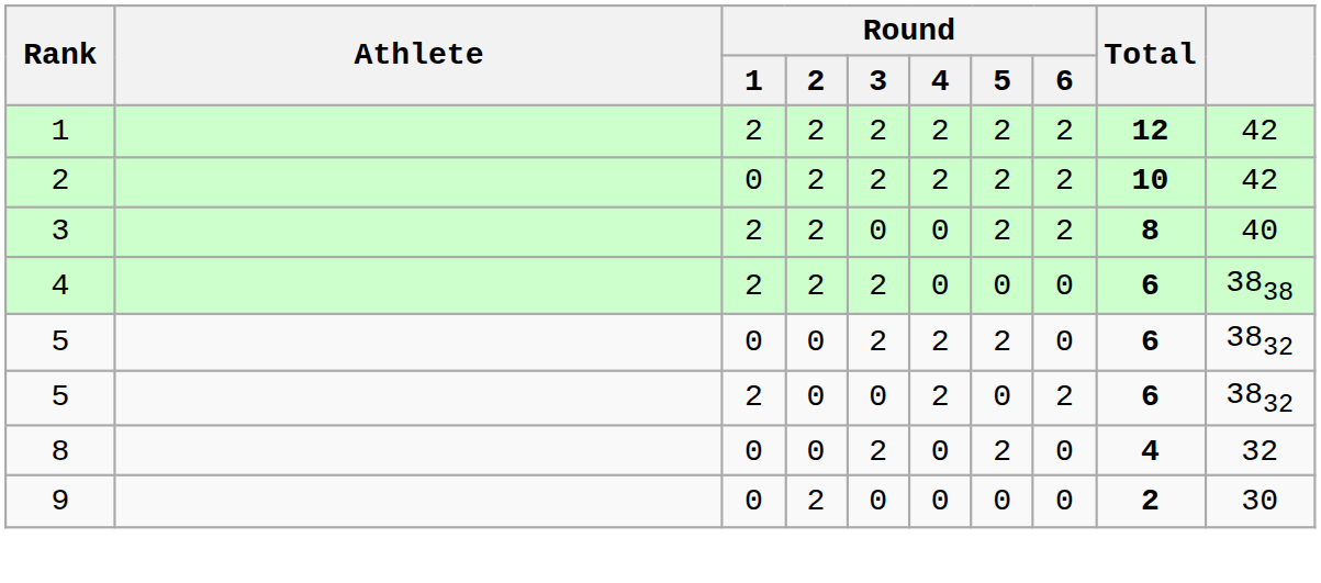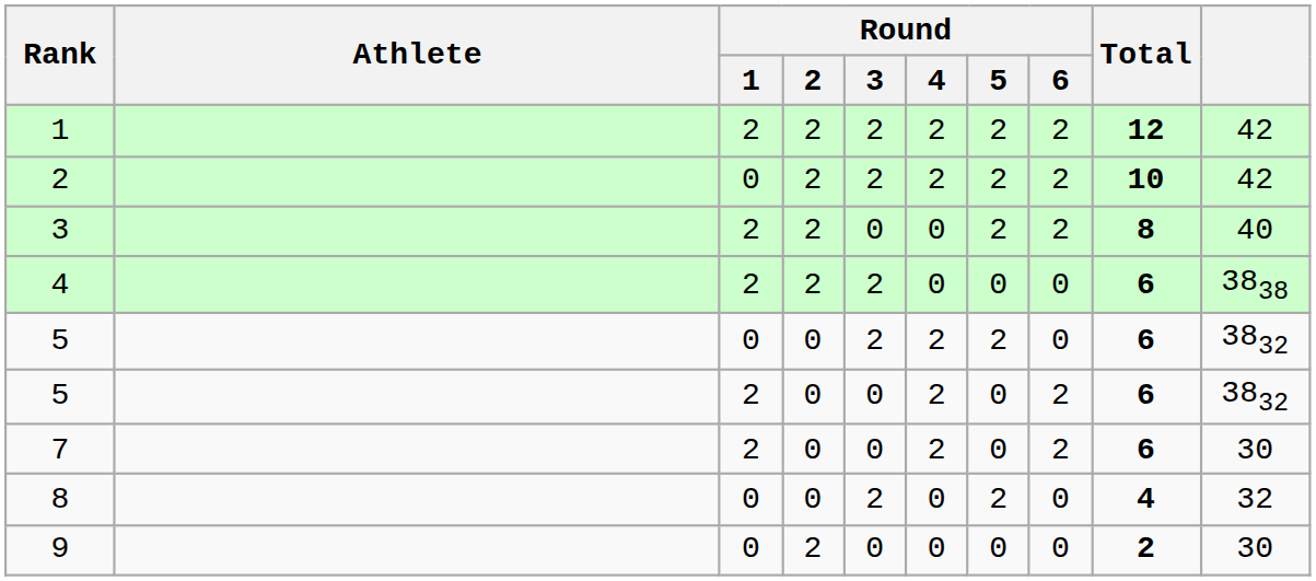+ row: 7 | 2 | 0 | 0 | 2 | 0 | 2 | 6 | 30
